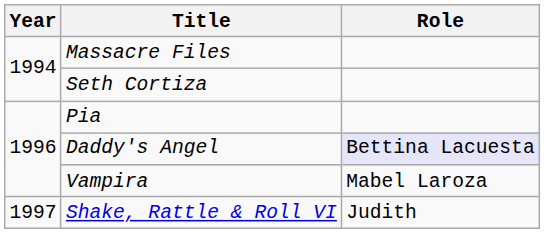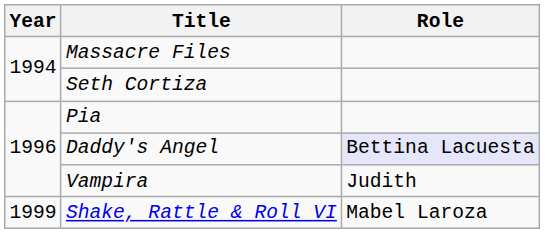Vampira | Role: Mabel Laroza -> Judith
Shake, Rattle & Roll VI | Year: 1997 -> 1999
Shake, Rattle & Roll VI | Role: Judith -> Mabel Laroza
